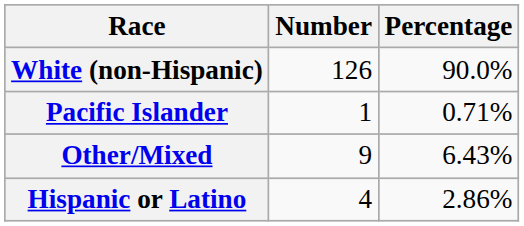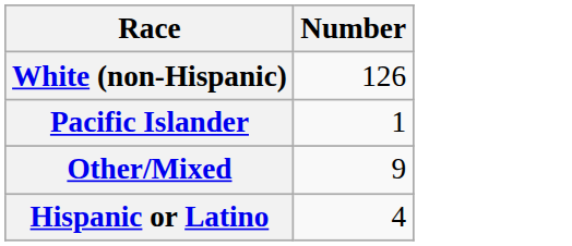- column: Percentage | 90.0% | 0.71% | 6.43% | 2.86%
